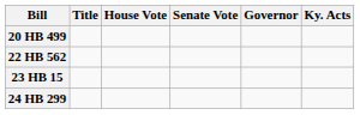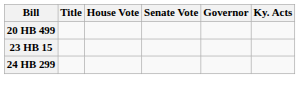- row: 22 HB 562
